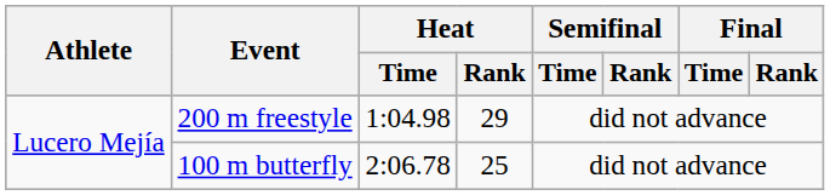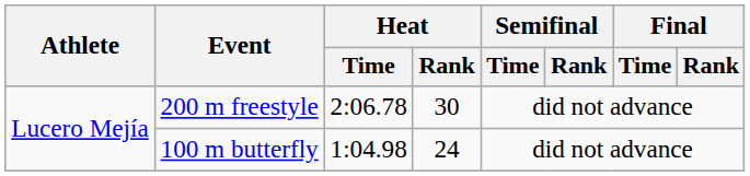200 m freestyle | Heat / Time: 1:04.98 -> 2:06.78
200 m freestyle | Heat / Rank: 29 -> 30
100 m butterfly | Heat / Time: 2:06.78 -> 1:04.98
100 m butterfly | Heat / Rank: 25 -> 24
